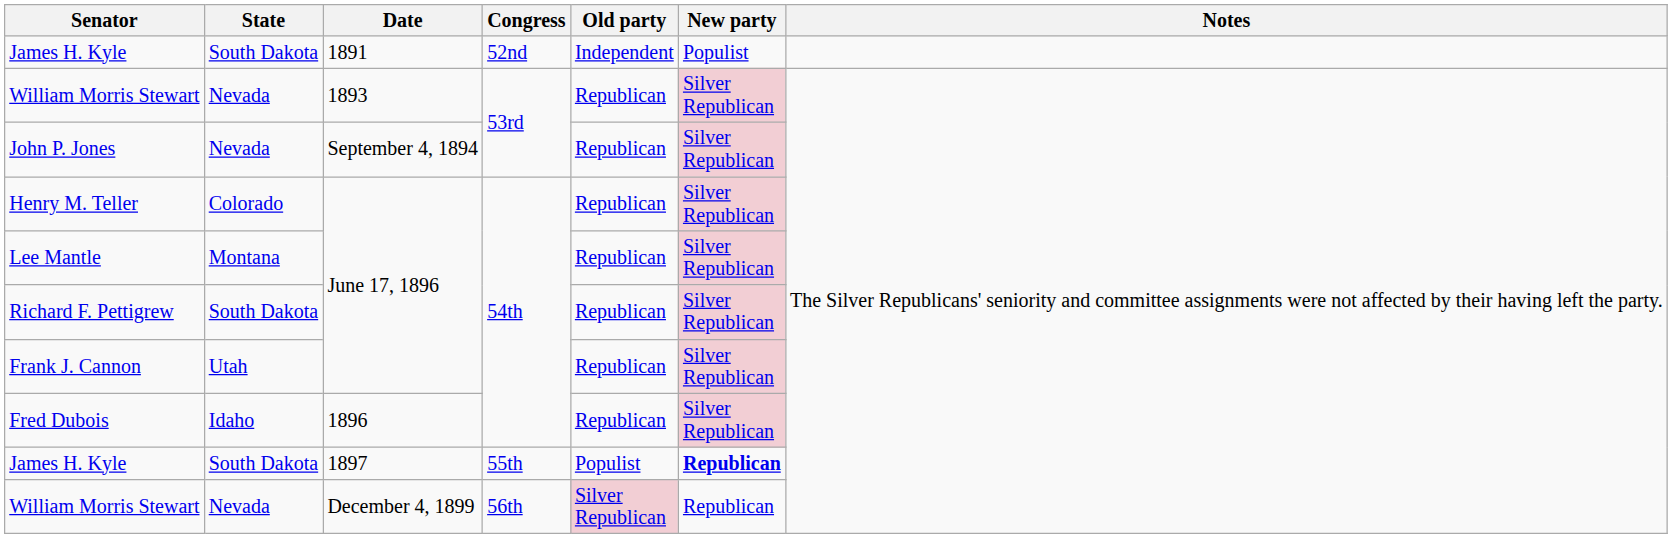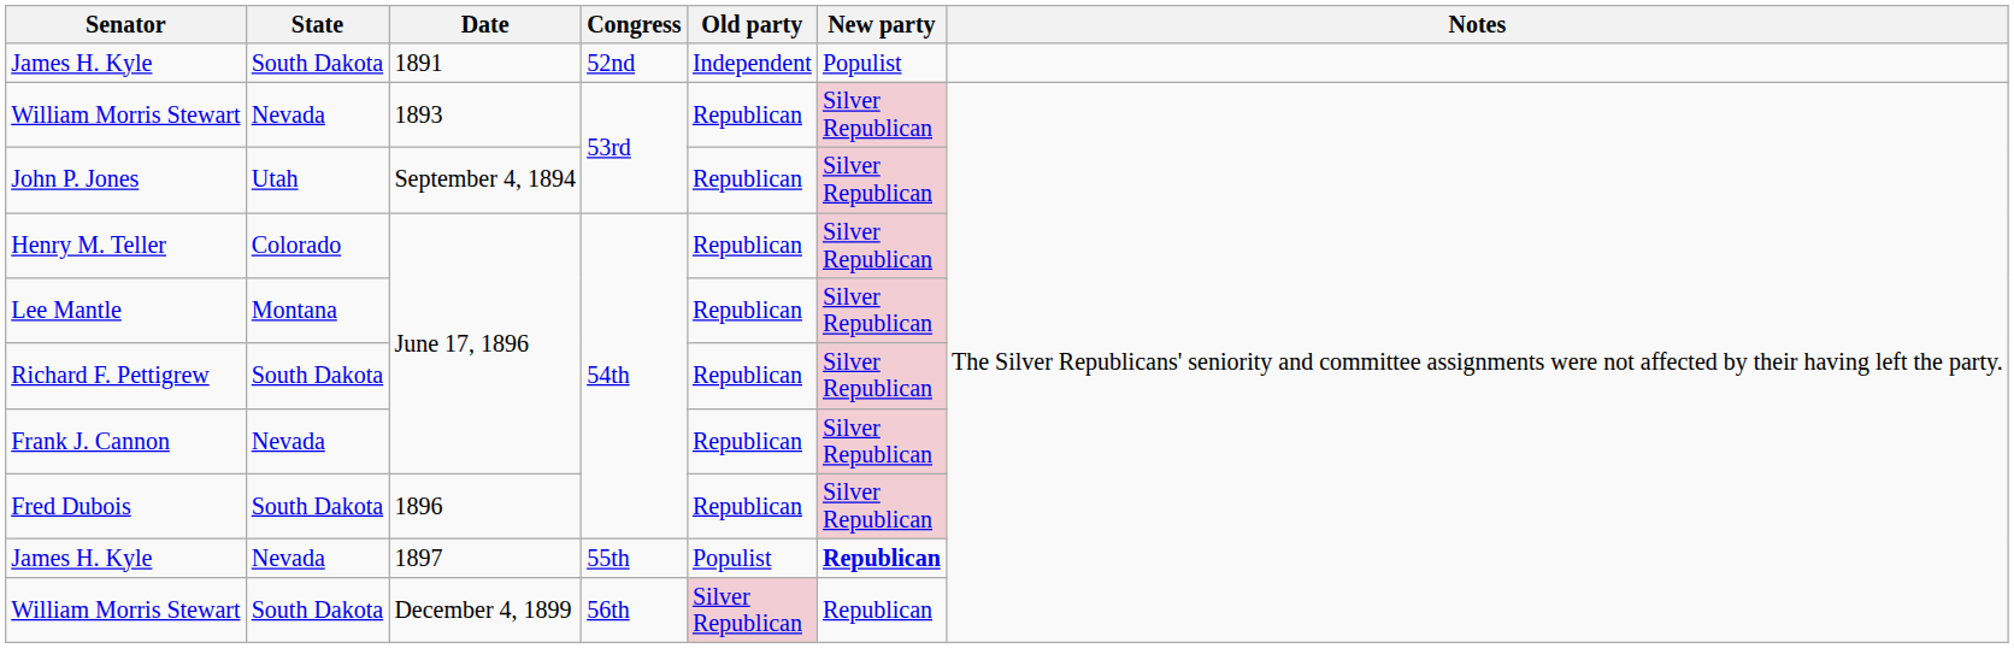John P. Jones | State: Nevada -> Utah
Frank J. Cannon | State: Utah -> Nevada
Fred Dubois | State: Idaho -> South Dakota
James H. Kyle / 1897 | State: South Dakota -> Nevada
William Morris Stewart / December 4, 1899 | State: Nevada -> South Dakota
